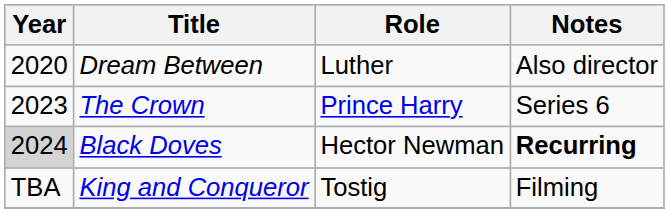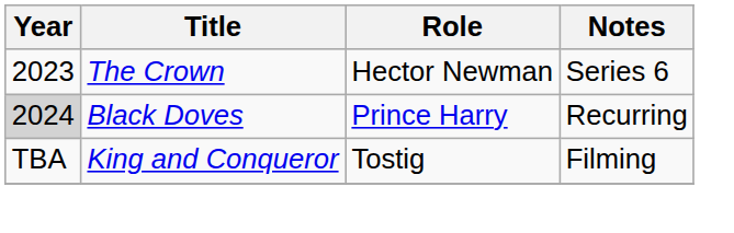- row: 2020 | Dream Between | Luther | Also director
The Crown | Role: Prince Harry -> Hector Newman
Black Doves | Role: Hector Newman -> Prince Harry
Black Doves | Notes: bold -> normal
